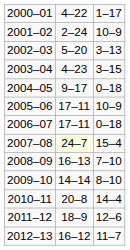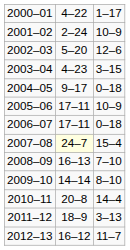2002–03 | column 3: 3–13 -> 12–6
2011–12 | column 3: 12–6 -> 3–13
